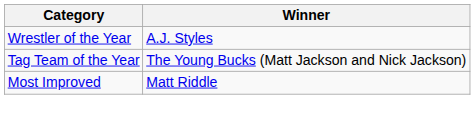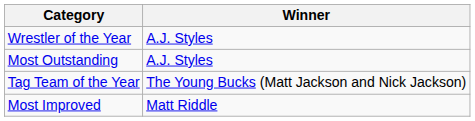+ row: Most Outstanding | A.J. Styles
